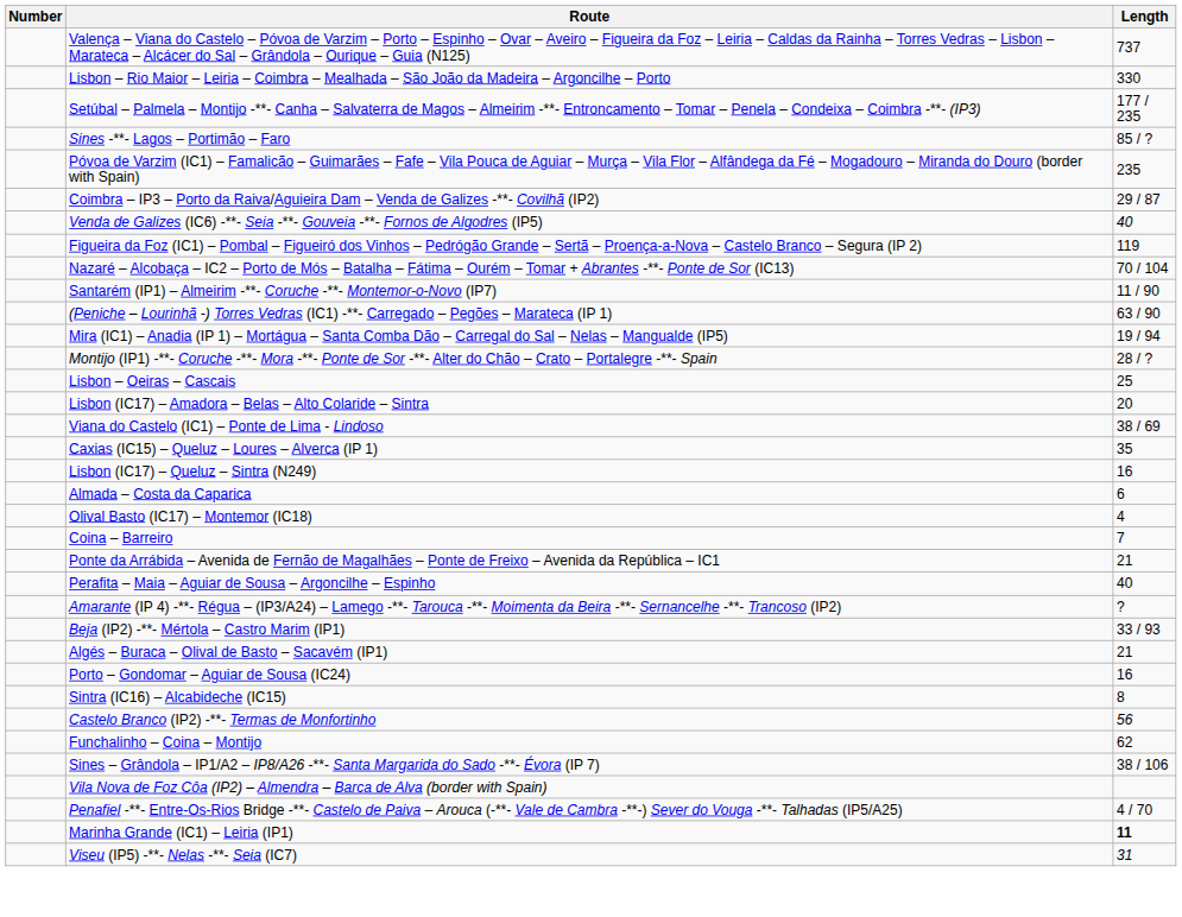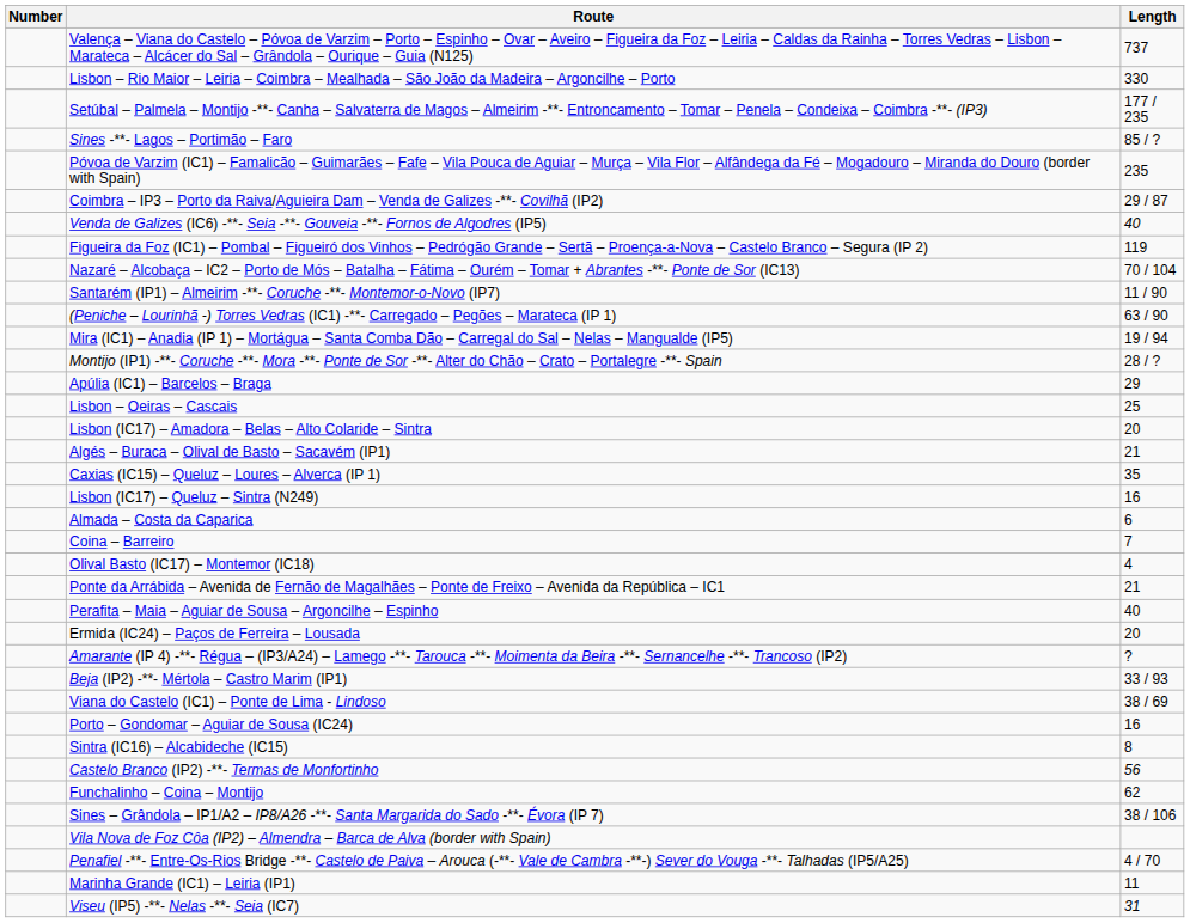+ row: Apúlia (IC1) – Barcelos – Braga | 29
rows swapped: Algés – Buraca – Olival de Basto – Sacavém (IP1) <-> Viana do Castelo (IC1) – Ponte de Lima - Lindoso
rows swapped: Coina – Barreiro <-> Olival Basto (IC17) – Montemor (IC18)
+ row: Ermida (IC24) – Paços de Ferreira – Lousada | 20
Marinha Grande (IC1) – Leiria (IP1) | Length: bold -> normal
